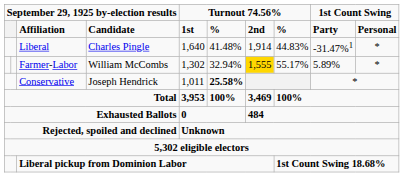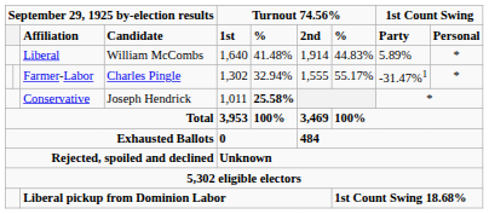Liberal | column 4: Charles Pingle -> William McCombs
Liberal | column 9: -31.47%1 -> 5.89%
Farmer-Labor | column 4: William McCombs -> Charles Pingle
Farmer-Labor | column 7: gold background -> no background
Farmer-Labor | column 9: 5.89% -> -31.47%1
